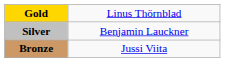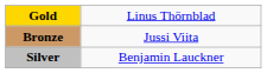rows swapped: Silver <-> Bronze
